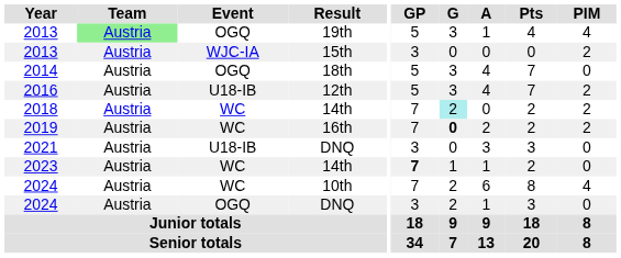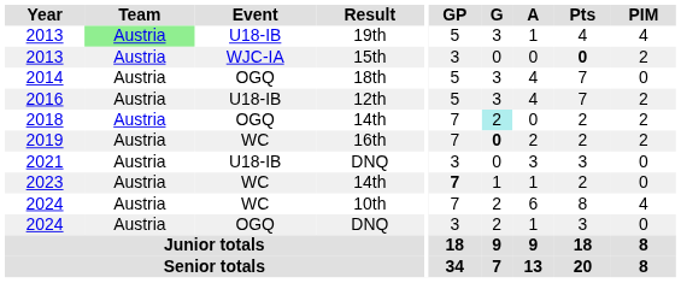2013 / 19th | Event: OGQ -> U18-IB
2013 / 15th | Pts: normal -> bold
2018 | Event: WC -> OGQ
